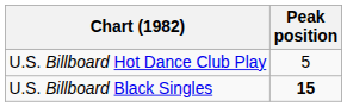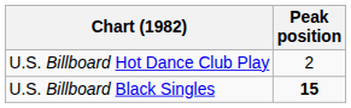U.S. Billboard Hot Dance Club Play | Peak position: 5 -> 2
